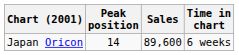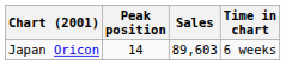Japan Oricon | Sales: 89,600 -> 89,603
